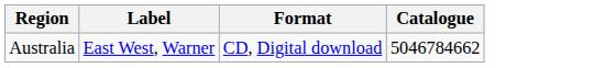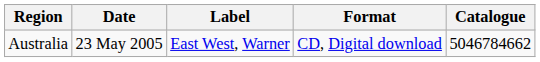+ column: Date | 23 May 2005
